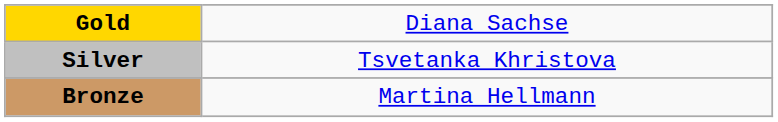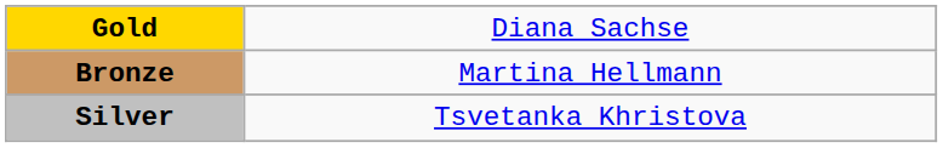rows swapped: Silver <-> Bronze
